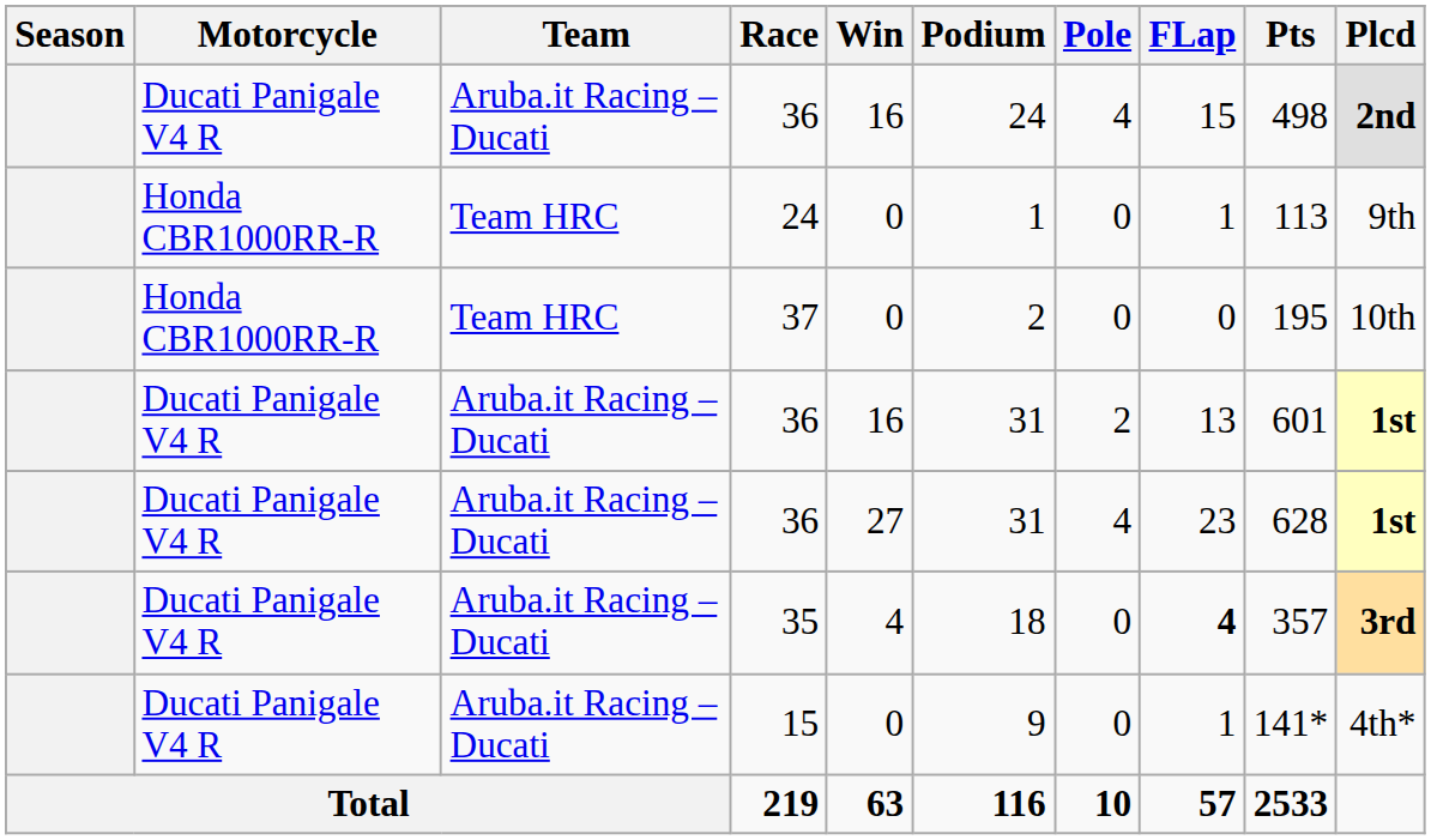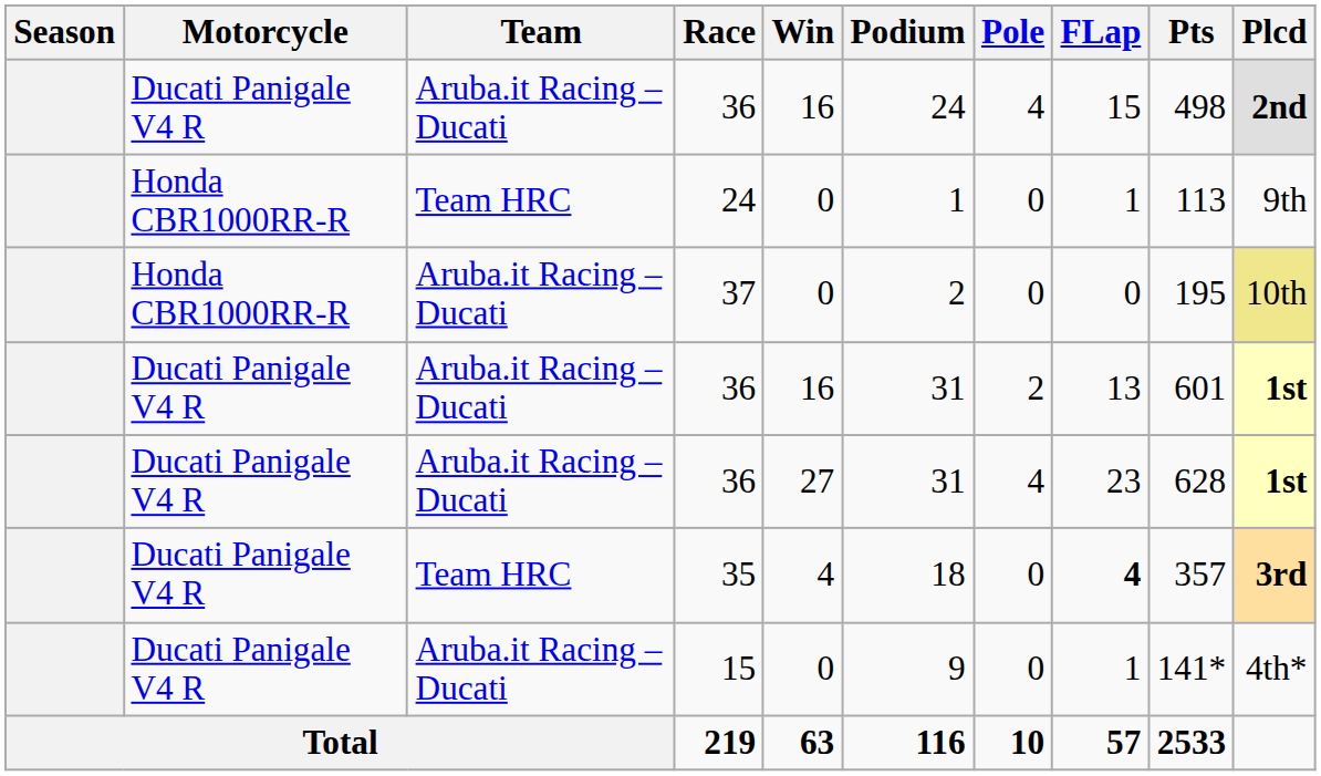37 | Team: Team HRC -> Aruba.it Racing – Ducati
37 | Plcd: no background -> khaki background
35 | Team: Aruba.it Racing – Ducati -> Team HRC
